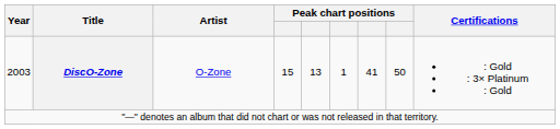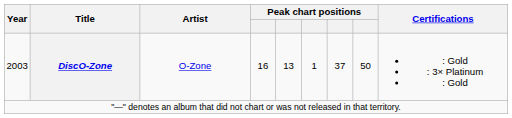2003 | column 4: 15 -> 16
2003 | column 7: 41 -> 37
